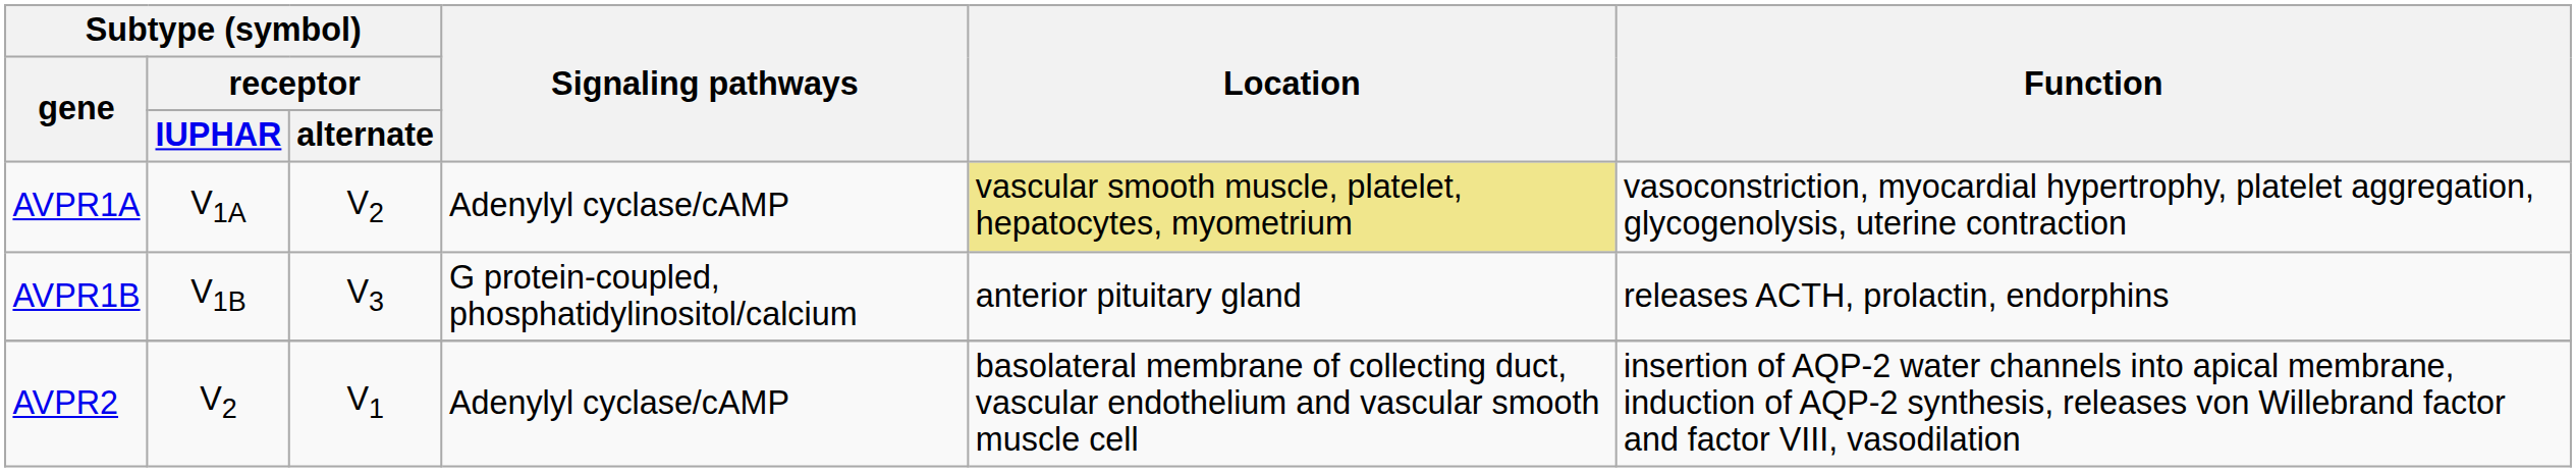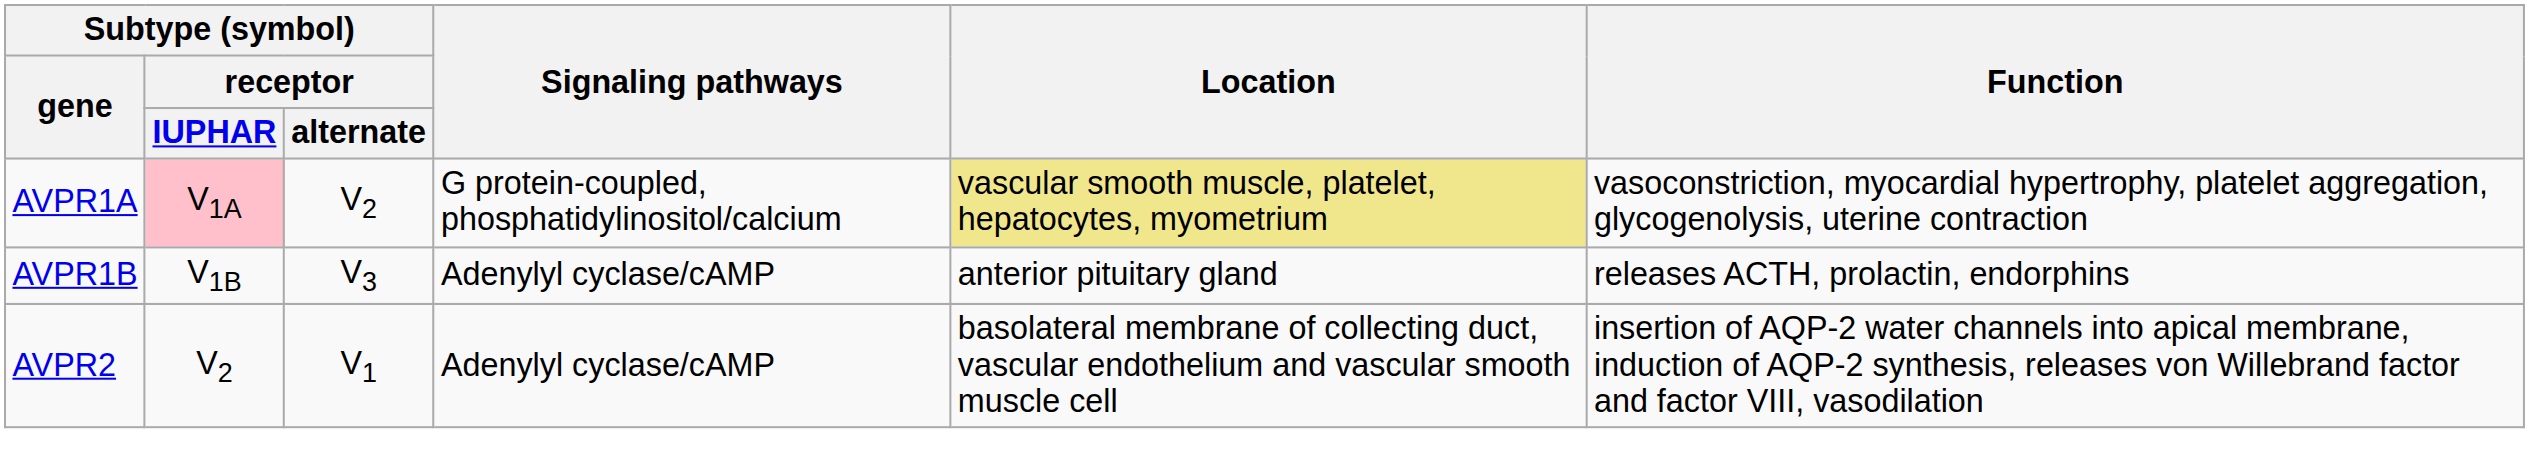AVPR1A | Subtype (symbol) / receptor / IUPHAR: no background -> pink background
AVPR1A | Signaling pathways: Adenylyl cyclase/cAMP -> G protein-coupled, phosphatidylinositol/calcium
AVPR1B | Signaling pathways: G protein-coupled, phosphatidylinositol/calcium -> Adenylyl cyclase/cAMP
